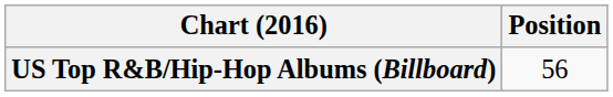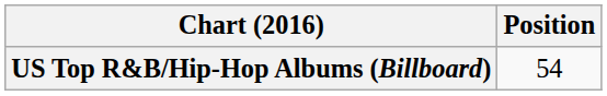US Top R&B/Hip-Hop Albums (Billboard) | Position: 56 -> 54
